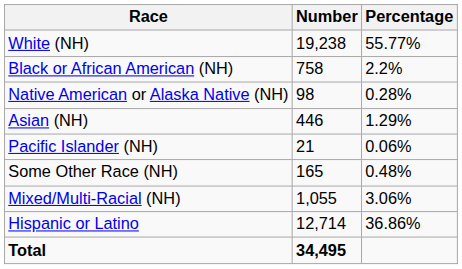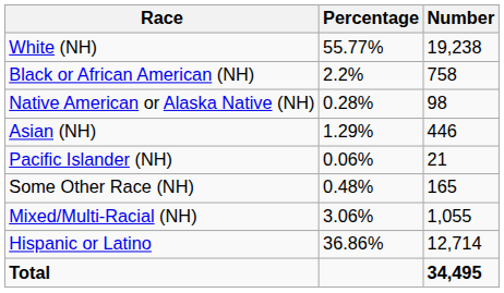columns swapped: Number <-> Percentage
